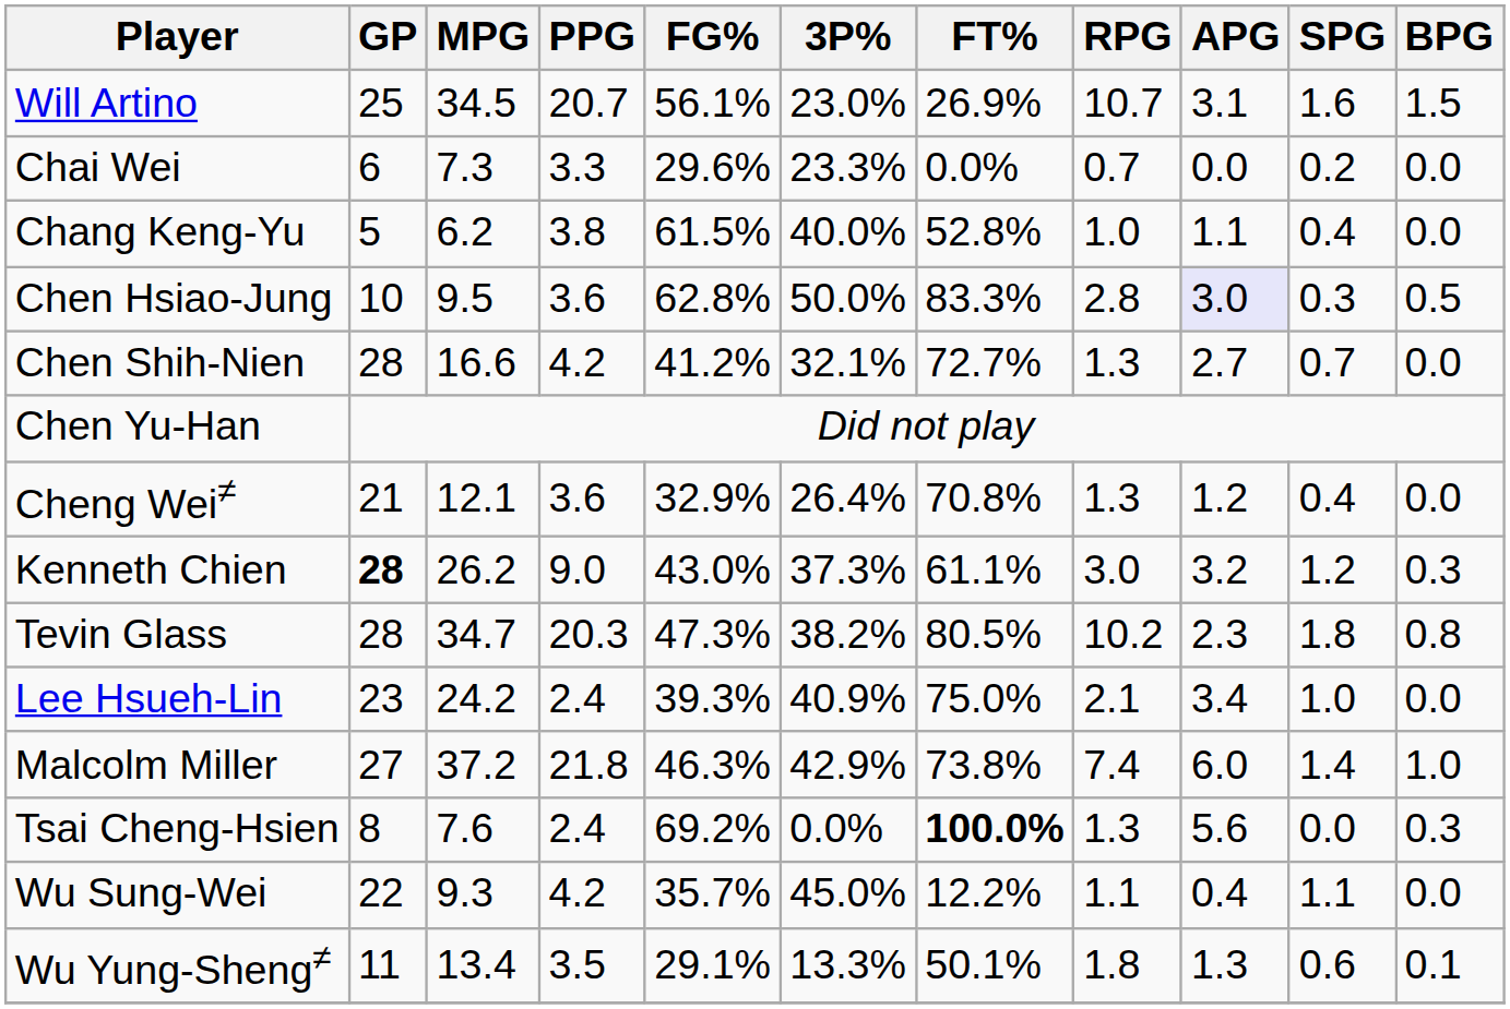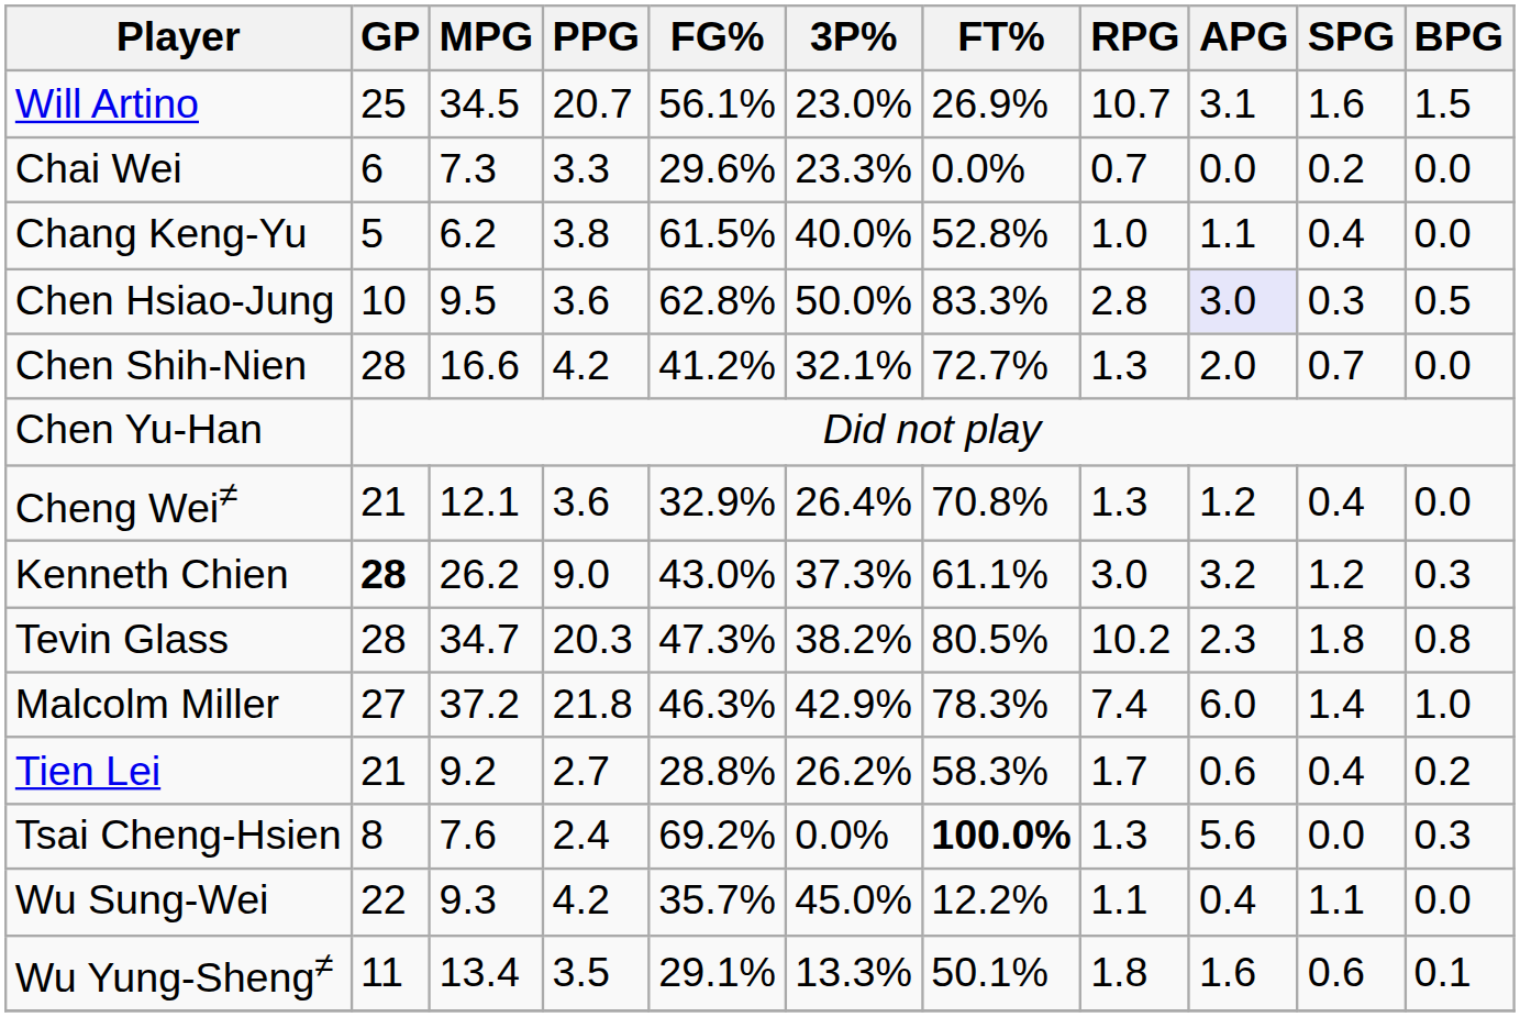Chen Shih-Nien | APG: 2.7 -> 2.0
- row: Lee Hsueh-Lin | 23 | 24.2 | 2.4 | 39.3% | 40.9% | 75.0% | 2.1 | 3.4 | 1.0 | 0.0
Malcolm Miller | FT%: 73.8% -> 78.3%
+ row: Tien Lei | 21 | 9.2 | 2.7 | 28.8% | 26.2% | 58.3% | 1.7 | 0.6 | 0.4 | 0.2
Wu Yung-Sheng≠ | APG: 1.3 -> 1.6
